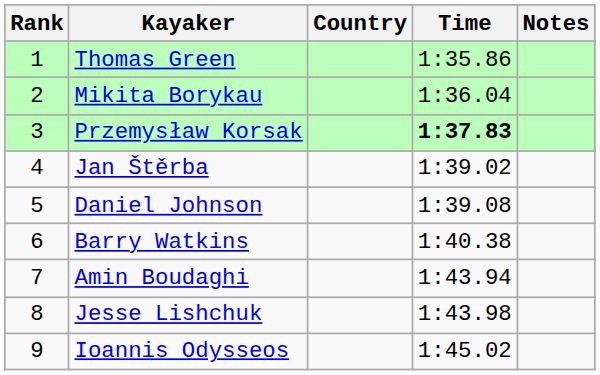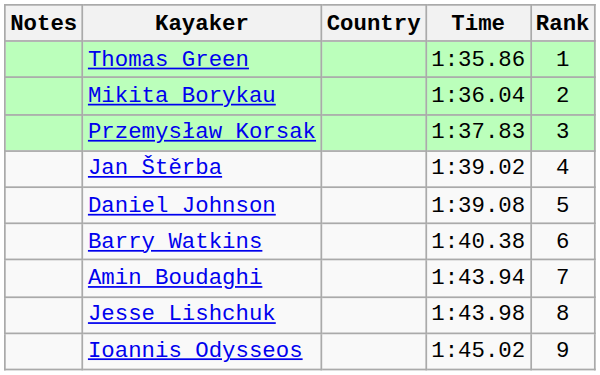columns swapped: Rank <-> Notes
Przemysław Korsak | Time: bold -> normal
